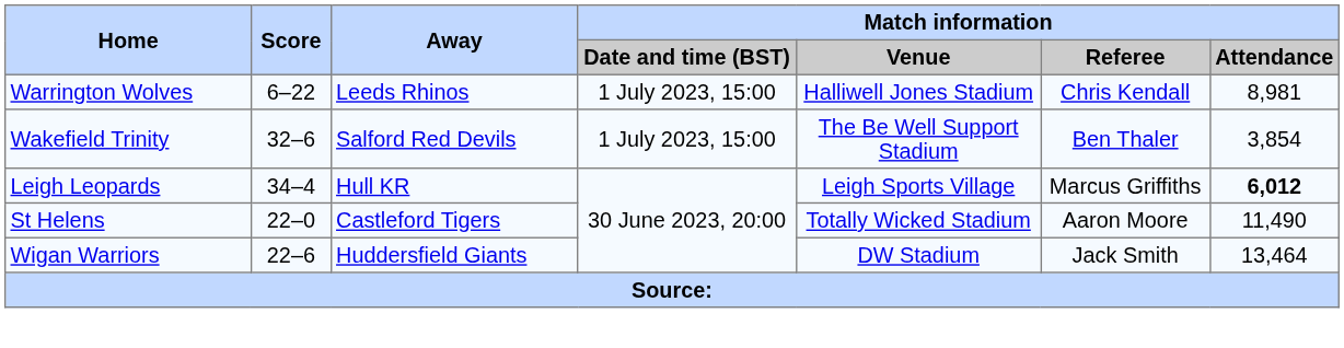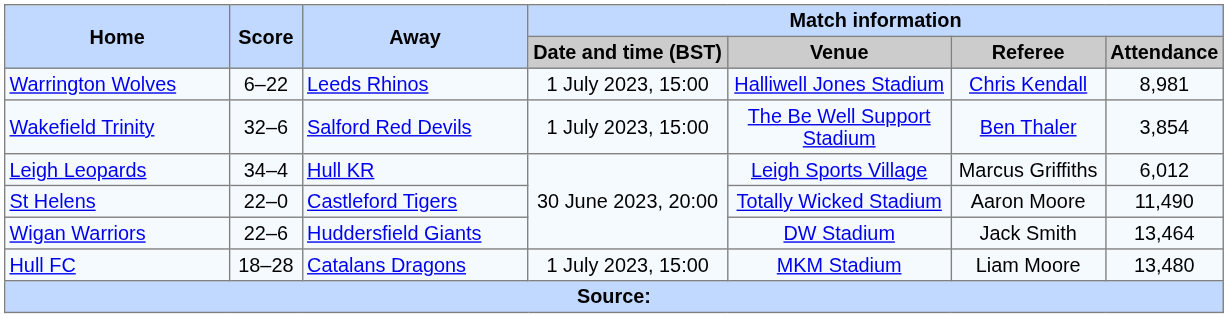Leigh Leopards | Match information / Attendance: bold -> normal
+ row: Hull FC | 18–28 | Catalans Dragons | 1 July 2023, 15:00 | MKM Stadium | Liam Moore | 13,480
